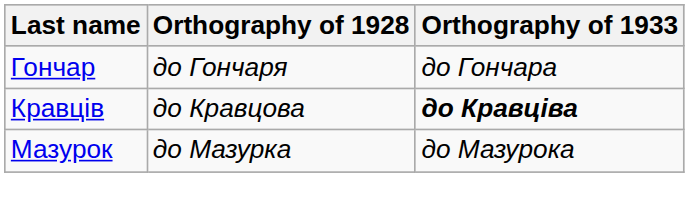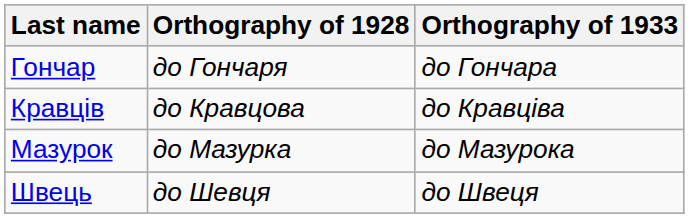Кравців | Orthography of 1933: bold -> normal
+ row: Швець | до Шевця | до Швеця
